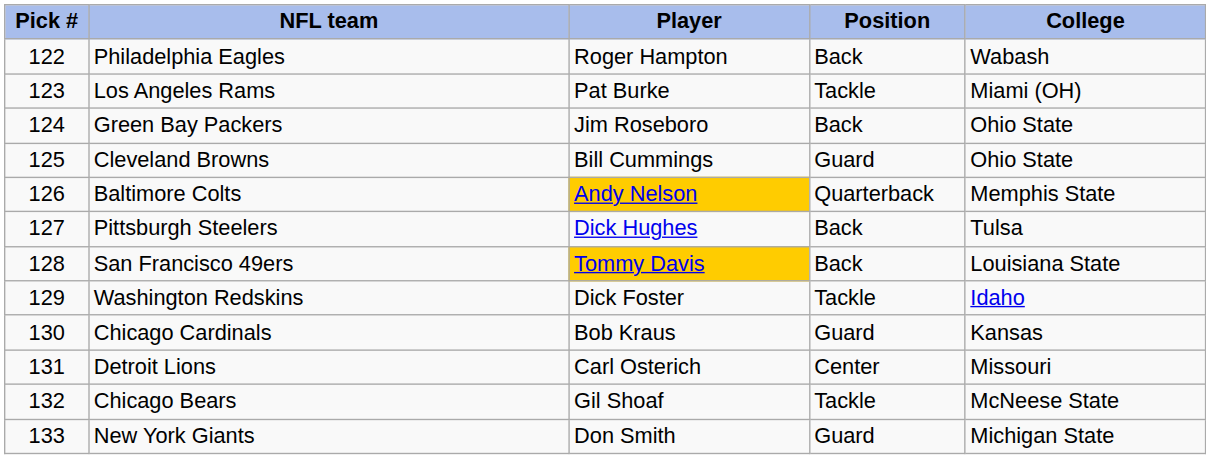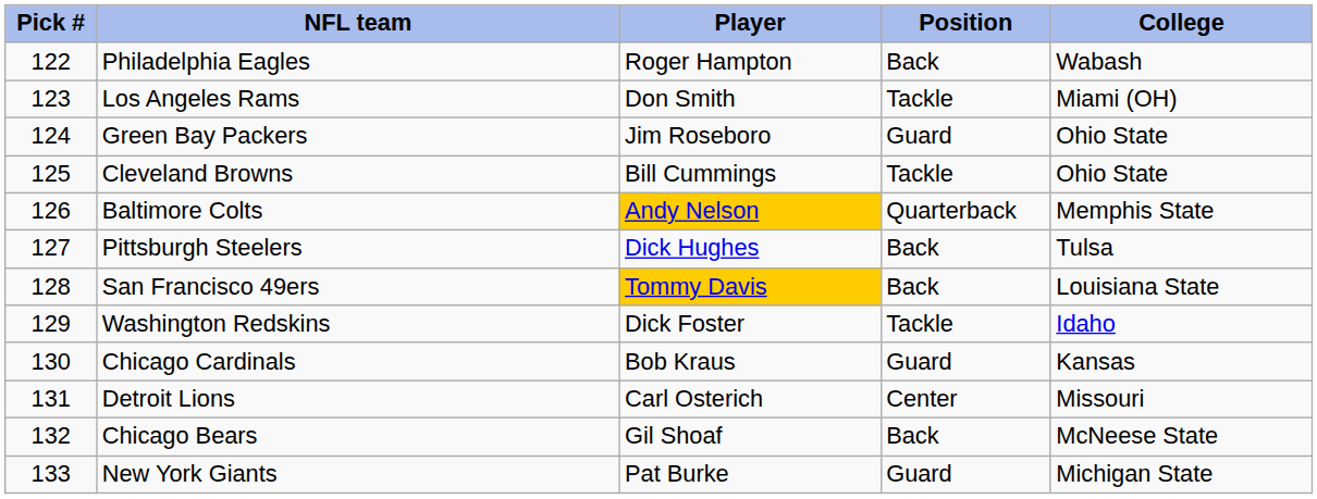Los Angeles Rams | Player: Pat Burke -> Don Smith
Green Bay Packers | Position: Back -> Guard
Cleveland Browns | Position: Guard -> Tackle
Chicago Bears | Position: Tackle -> Back
New York Giants | Player: Don Smith -> Pat Burke
